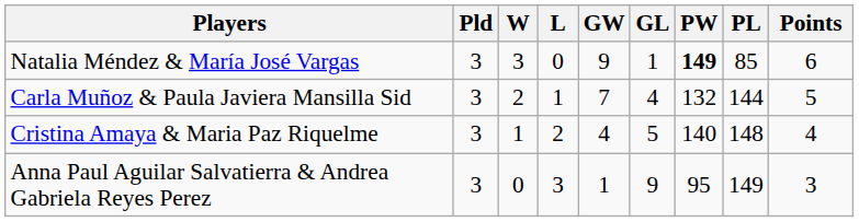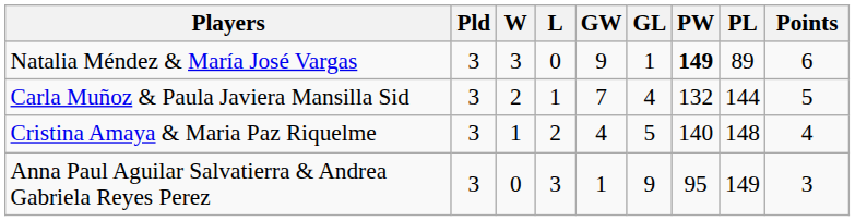Natalia Méndez & María José Vargas | PL: 85 -> 89
